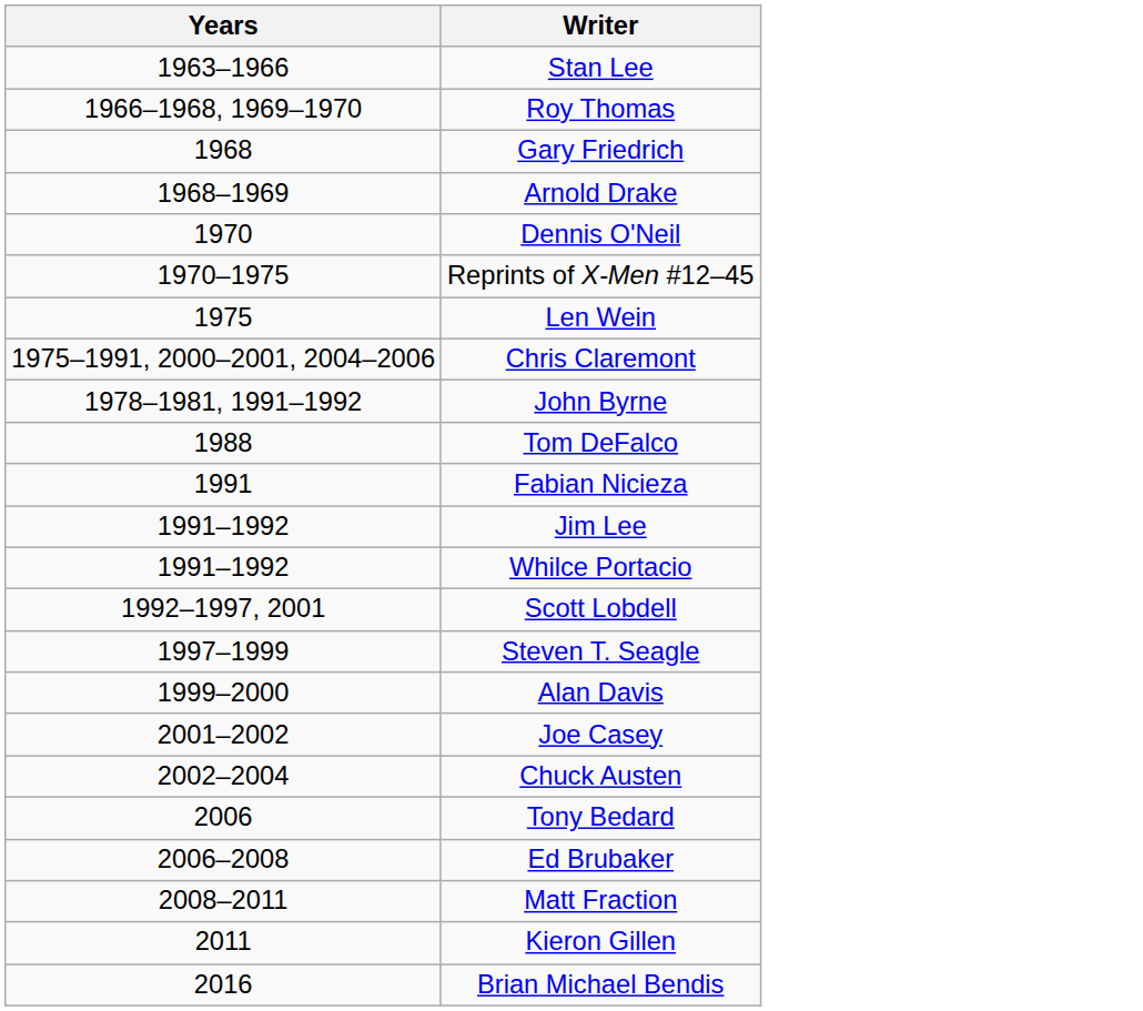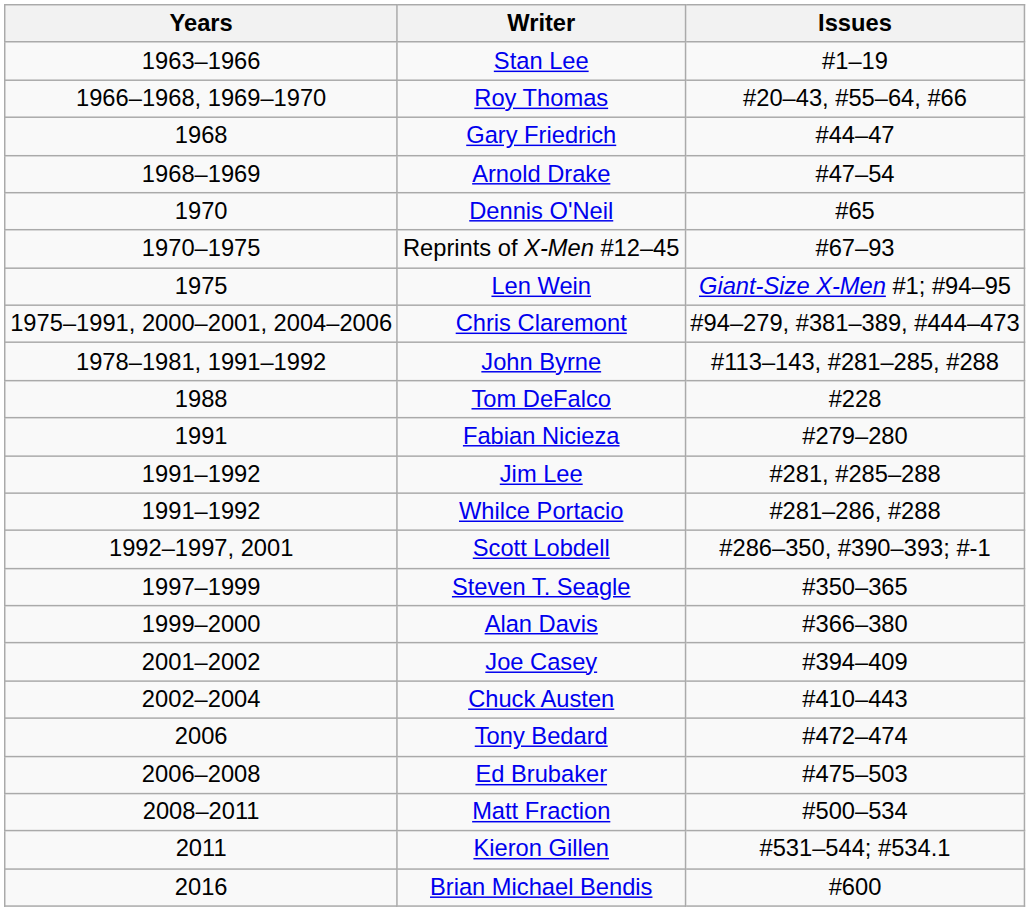+ column: Issues | #1–19 | #20–43, #55–64, #66 | #44–47 | #47–54 | #65 | #67–93 | Giant-Size X-Men #1; #94–95 | #94–279, #381–389, #444–473 | #113–143, #281–285, #288 | #228 | #279–280 | #281, #285–288 | #281–286, #288 | #286–350, #390–393; #-1 | #350–365 | #366–380 | #394–409 | #410–443 | #472–474 | #475–503 | #500–534 | #531–544; #534.1 | #600
